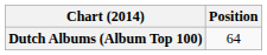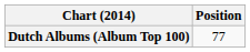Dutch Albums (Album Top 100) | Position: 64 -> 77
